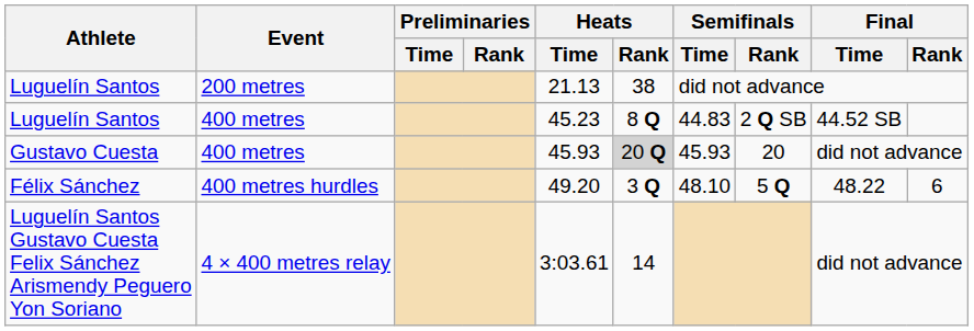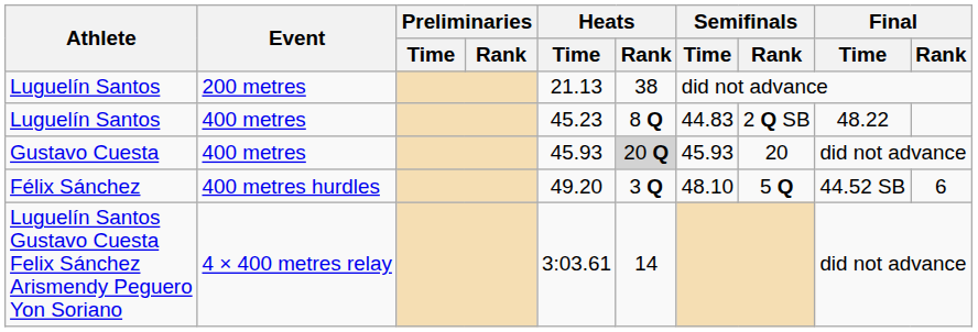Luguelín Santos / 400 metres | Final / Time: 44.52 SB -> 48.22
Félix Sánchez | Final / Time: 48.22 -> 44.52 SB
